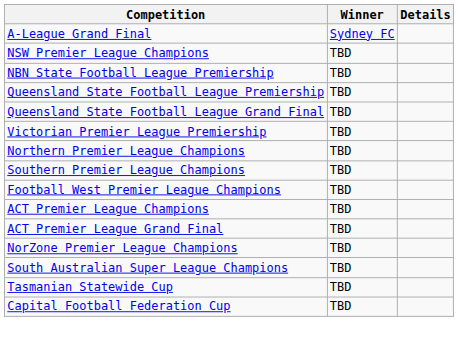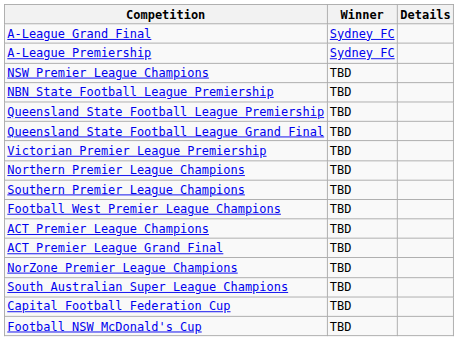+ row: A-League Premiership | Sydney FC
- row: Tasmanian Statewide Cup | TBD
+ row: Football NSW McDonald's Cup | TBD
